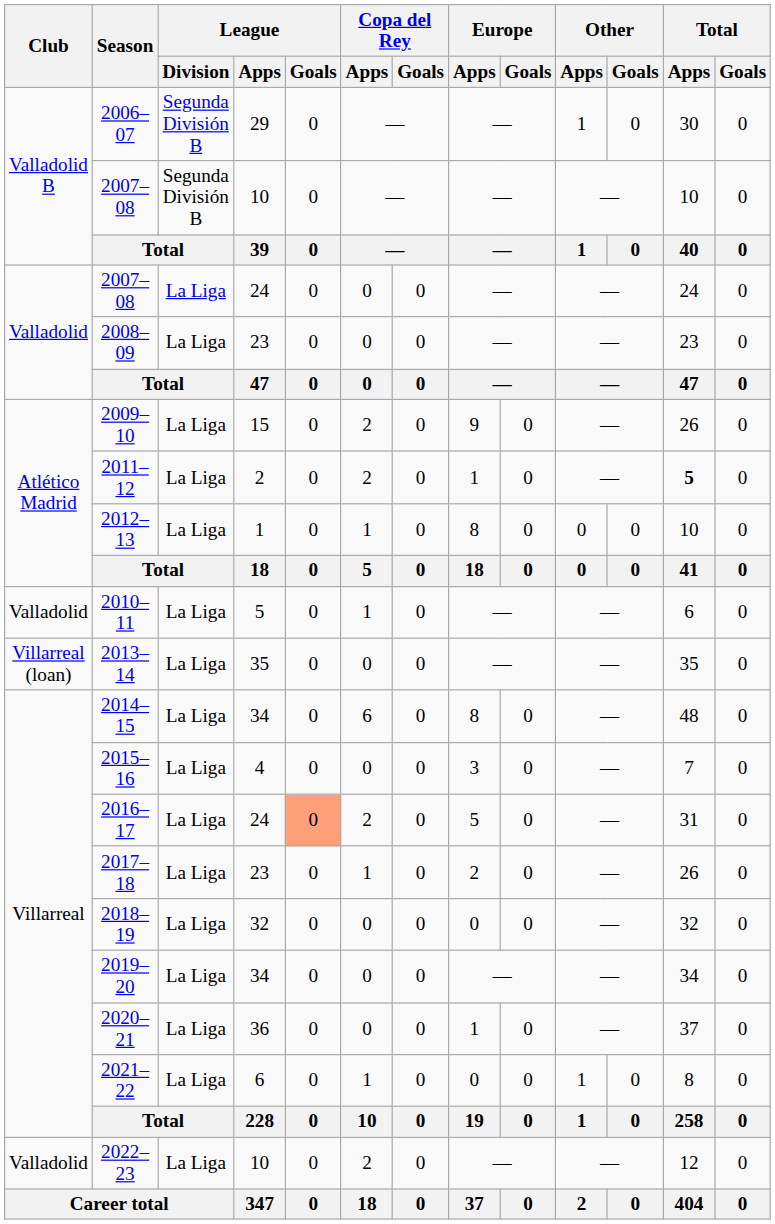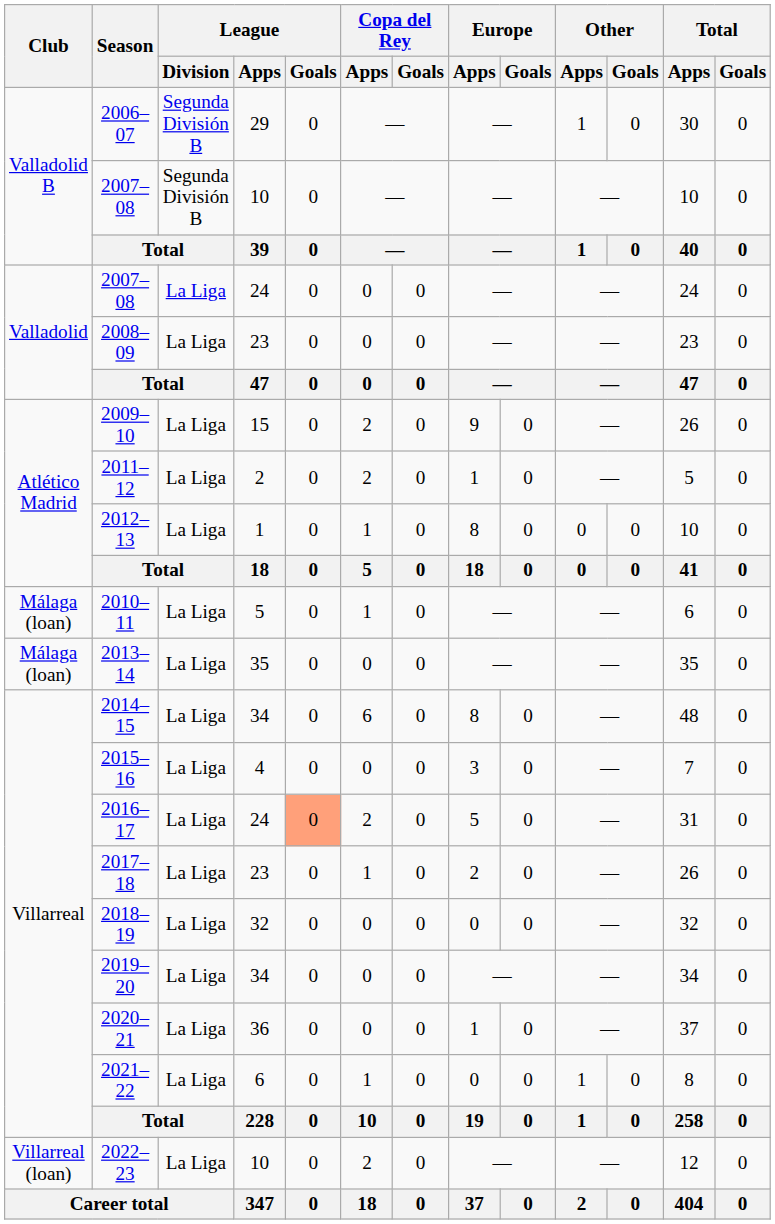2011–12 | Total / Apps: bold -> normal
2010–11 | Club: Valladolid -> Málaga (loan)
2013–14 | Club: Villarreal (loan) -> Málaga (loan)
2022–23 | Club: Valladolid -> Villarreal (loan)
